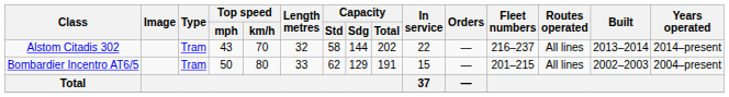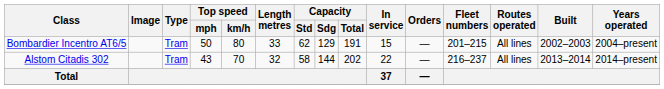rows swapped: Bombardier Incentro AT6/5 <-> Alstom Citadis 302
